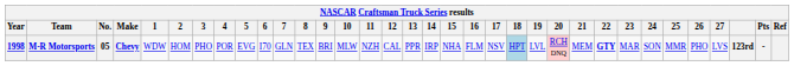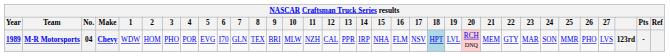M-R Motorsports | Year: 1998 -> 1989
M-R Motorsports | No.: 05 -> 04
M-R Motorsports | 22: bold -> normal
